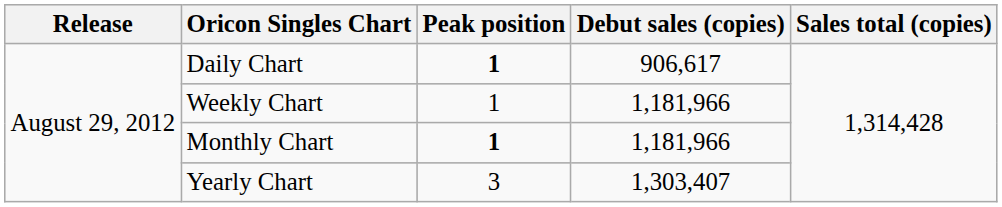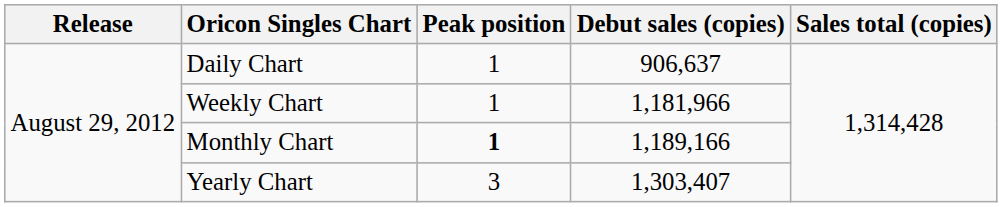Daily Chart | Peak position: bold -> normal
Daily Chart | Debut sales (copies): 906,617 -> 906,637
Monthly Chart | Debut sales (copies): 1,181,966 -> 1,189,166
